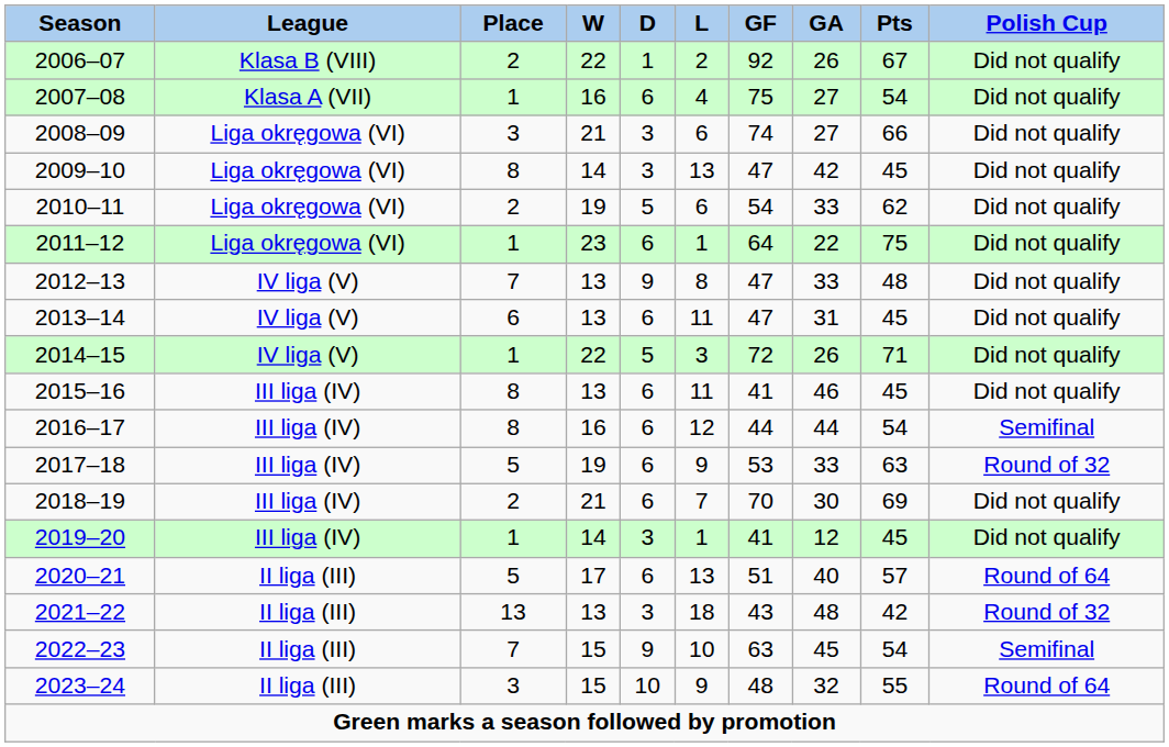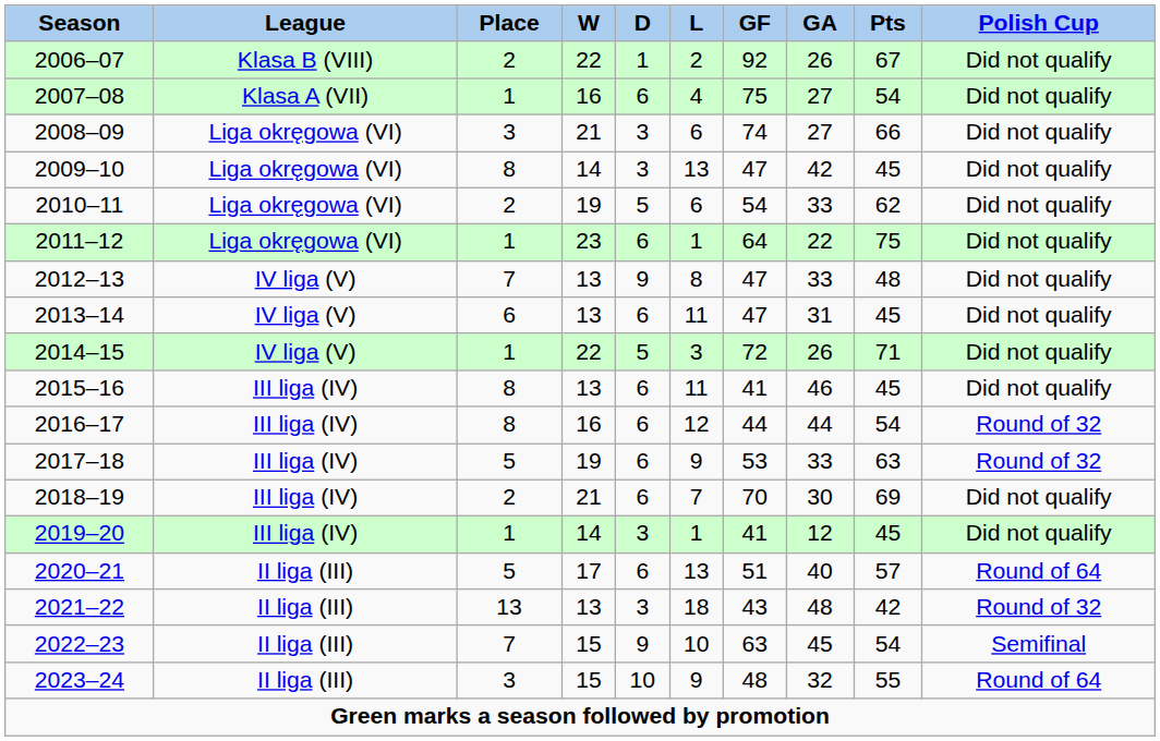2016–17 | Polish Cup: Semifinal -> Round of 32
